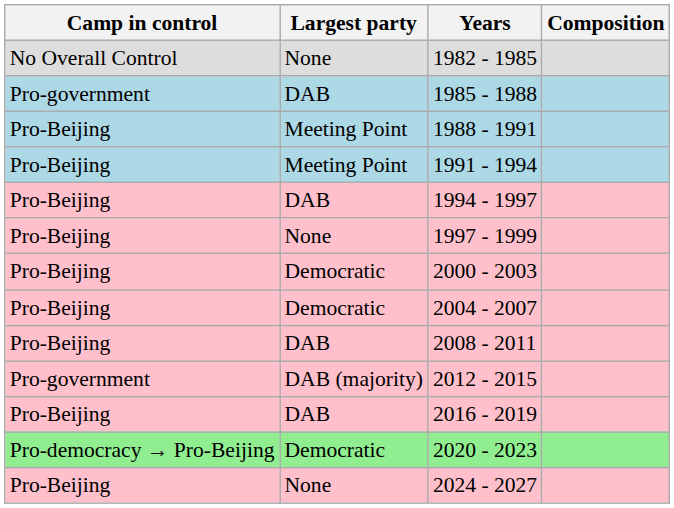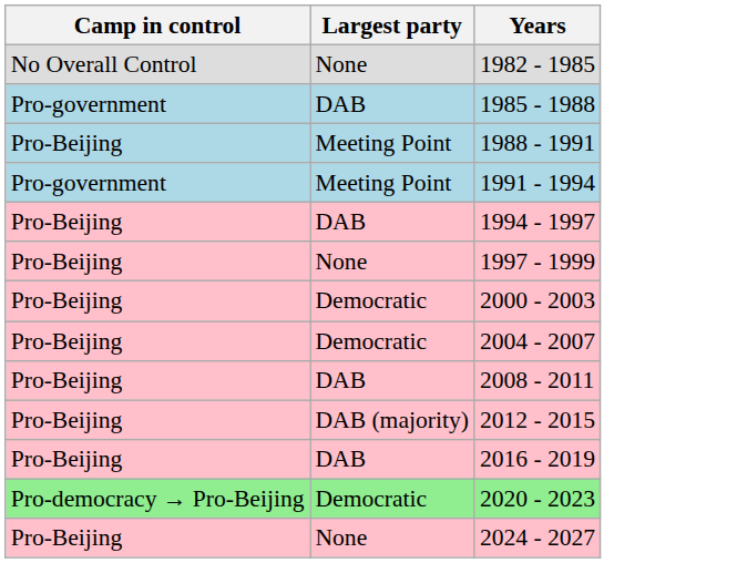- column: Composition
1991 - 1994 | Camp in control: Pro-Beijing -> Pro-government
2012 - 2015 | Camp in control: Pro-government -> Pro-Beijing
